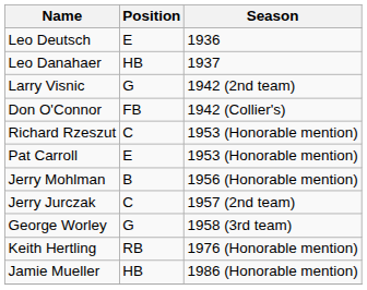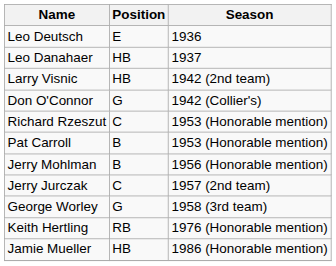Larry Visnic | Position: G -> HB
Don O'Connor | Position: FB -> G
Pat Carroll | Position: E -> B
